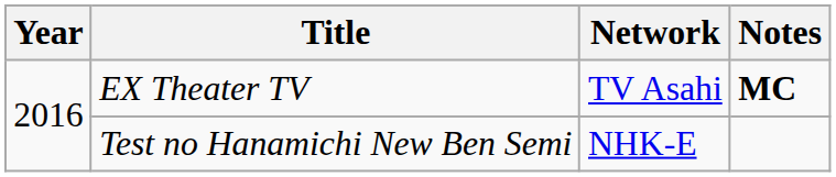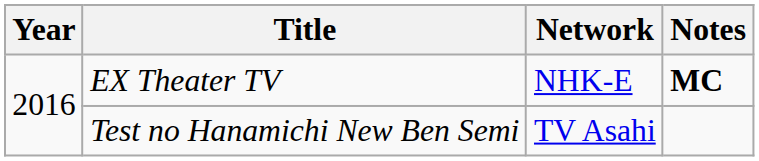EX Theater TV | Network: TV Asahi -> NHK-E
Test no Hanamichi New Ben Semi | Network: NHK-E -> TV Asahi
